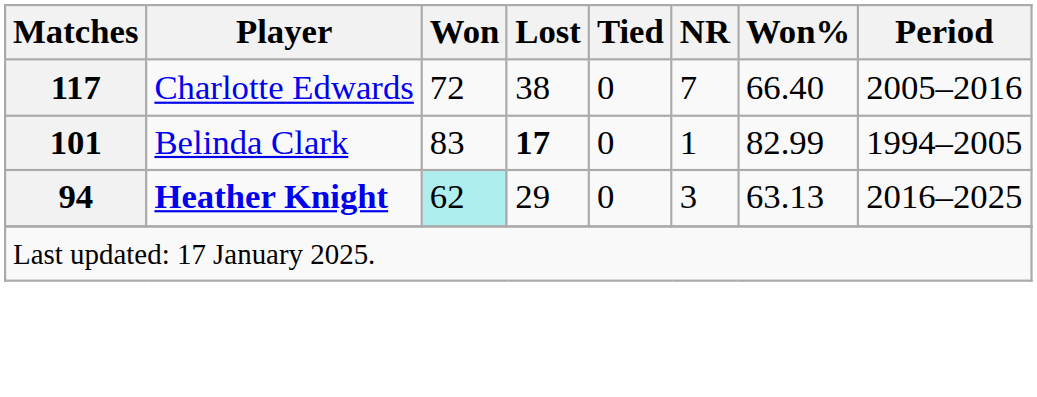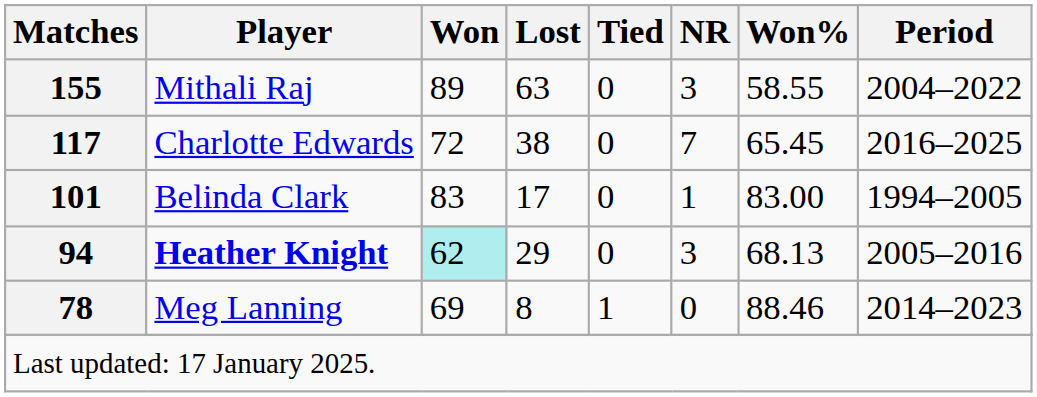+ row: 155 | Mithali Raj | 89 | 63 | 0 | 3 | 58.55 | 2004–2022
Charlotte Edwards | Won%: 66.40 -> 65.45
Charlotte Edwards | Period: 2005–2016 -> 2016–2025
Belinda Clark | Lost: bold -> normal
Belinda Clark | Won%: 82.99 -> 83.00
Heather Knight | Won%: 63.13 -> 68.13
Heather Knight | Period: 2016–2025 -> 2005–2016
+ row: 78 | Meg Lanning | 69 | 8 | 1 | 0 | 88.46 | 2014–2023
